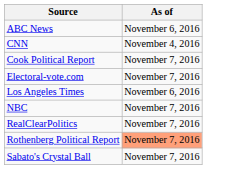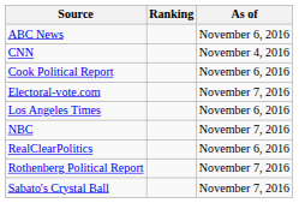+ column: Ranking
Cook Political Report | As of: November 7, 2016 -> November 6, 2016
RealClearPolitics | As of: November 7, 2016 -> November 6, 2016
Rothenberg Political Report | As of: lightsalmon background -> no background
